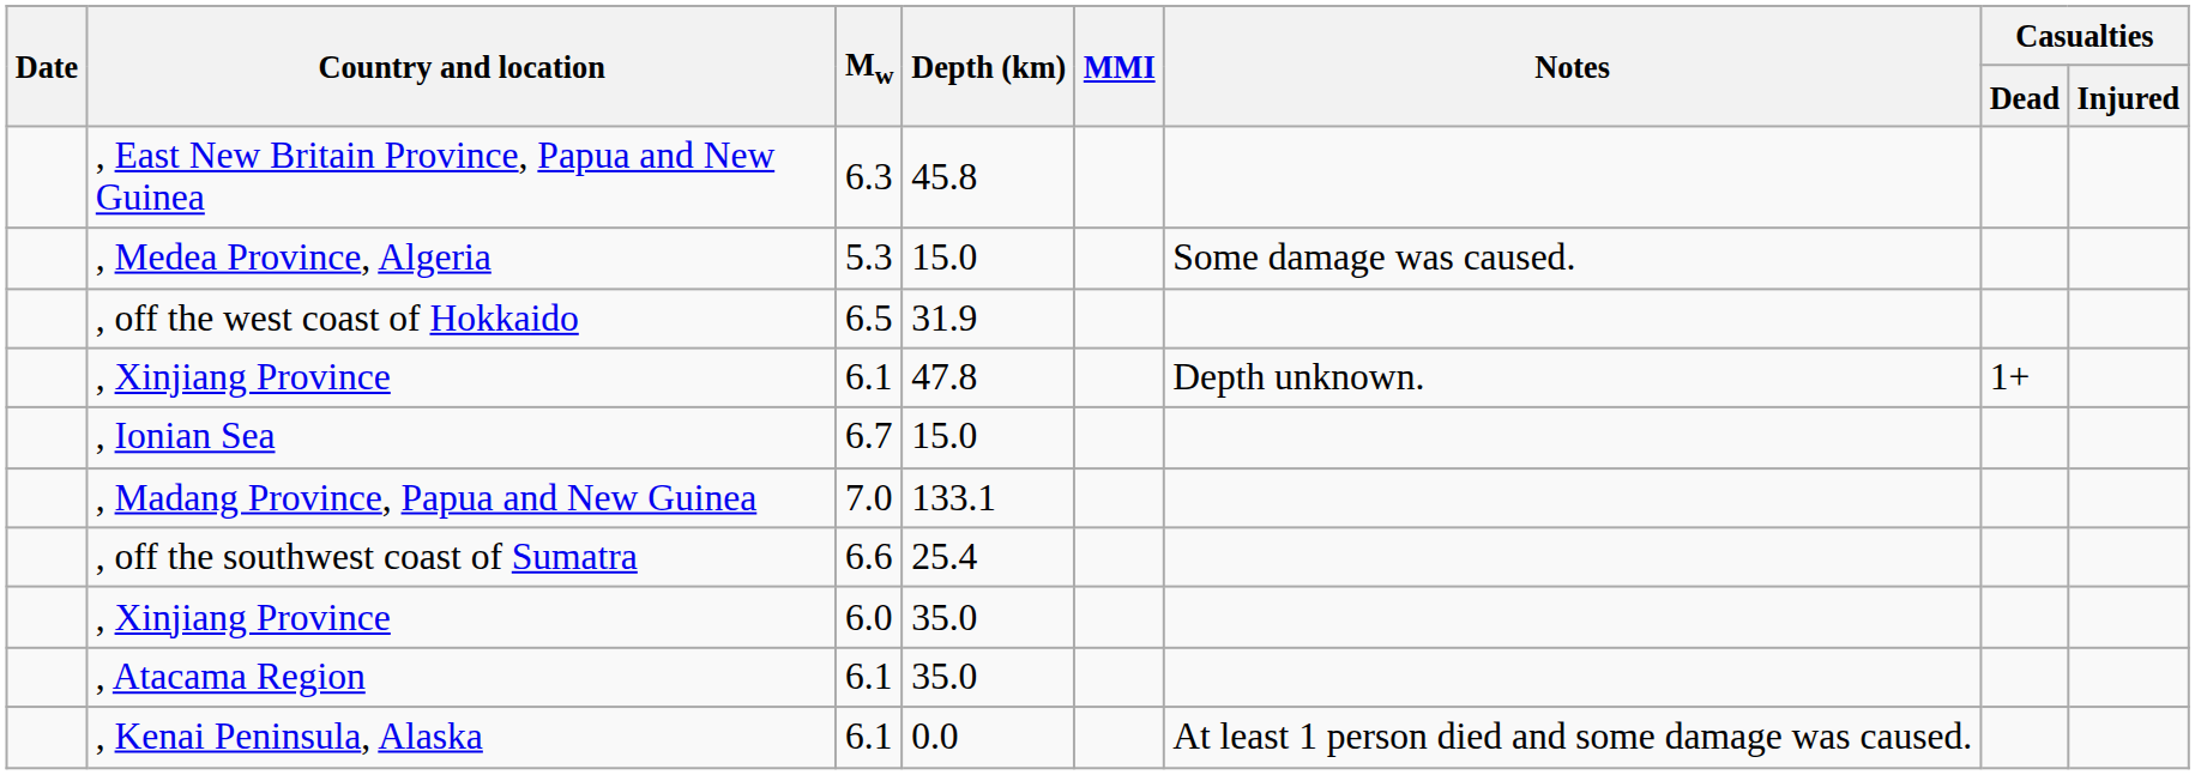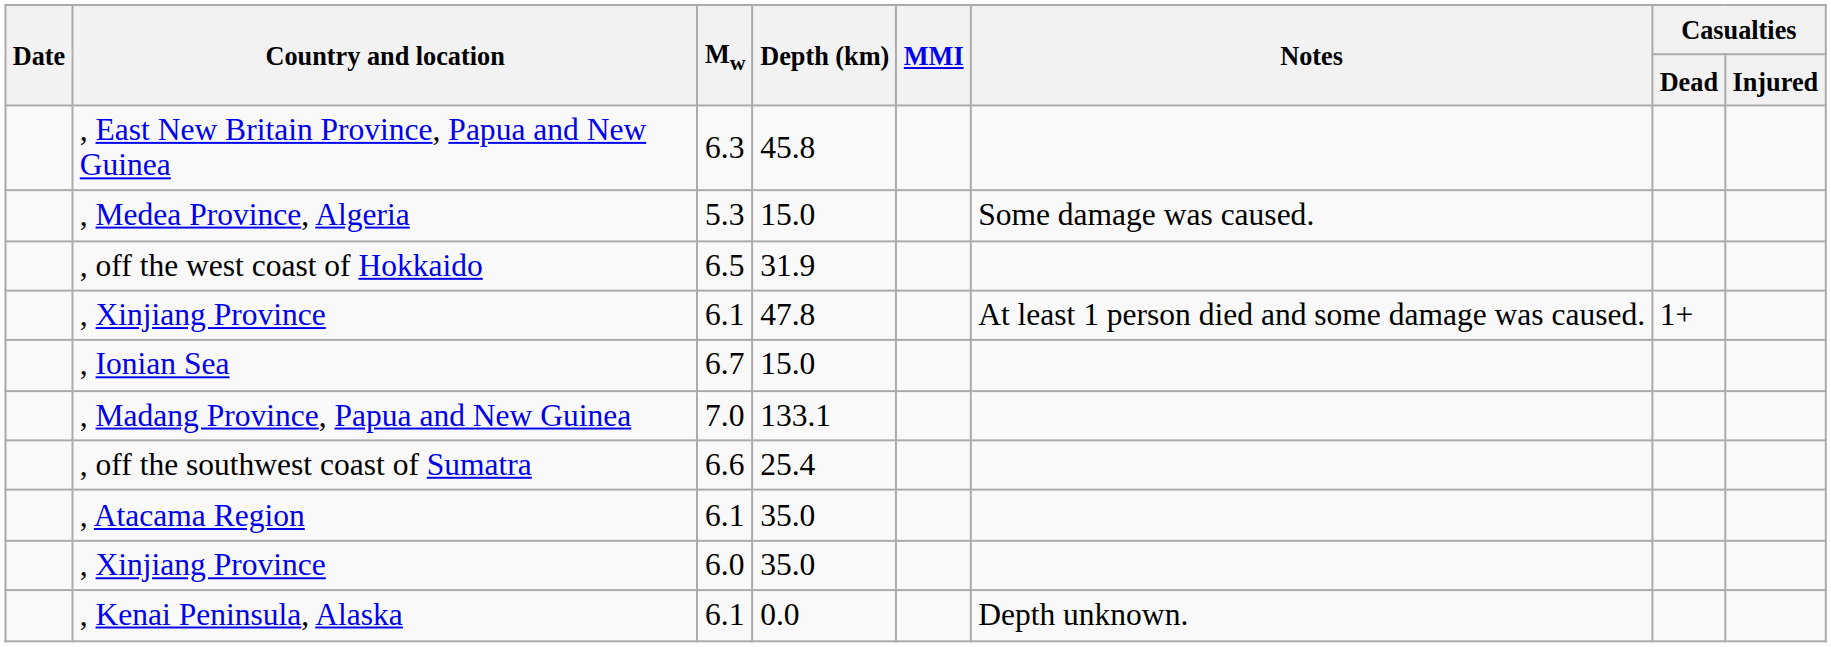, Xinjiang Province / 6.1 | Notes: Depth unknown. -> At least 1 person died and some damage was caused.
rows swapped: , Atacama Region <-> , Xinjiang Province / 6.0
, Kenai Peninsula, Alaska | Notes: At least 1 person died and some damage was caused. -> Depth unknown.
